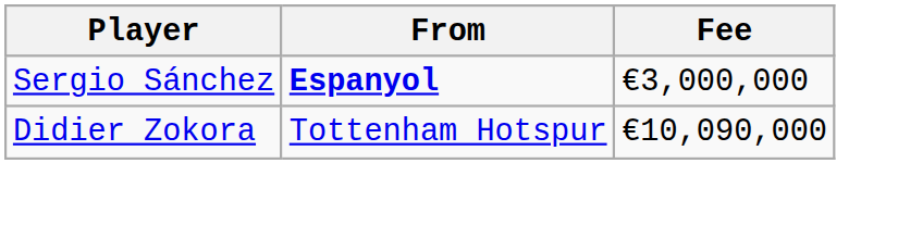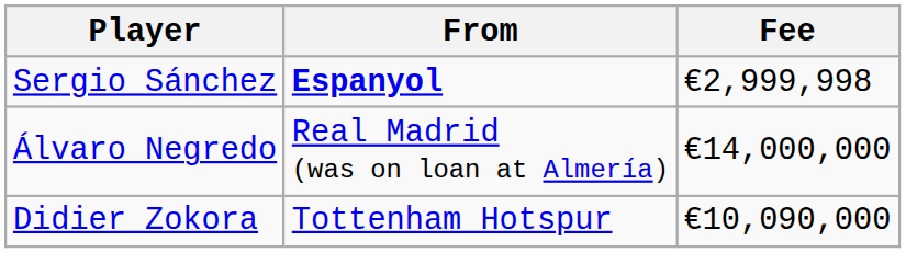Sergio Sánchez | Fee: €3,000,000 -> €2,999,998
+ row: Álvaro Negredo | Real Madrid (was on loan at Almería) | €14,000,000
